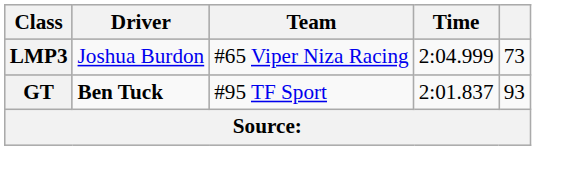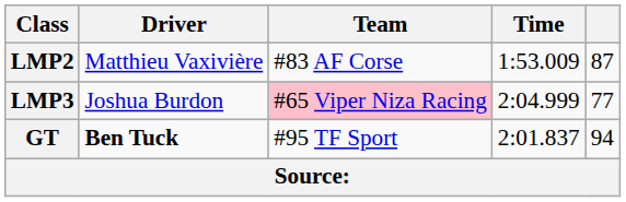+ row: LMP2 | Matthieu Vaxivière | #83 AF Corse | 1:53.009 | 87
LMP3 | Team: no background -> pink background
LMP3 | column 5: 73 -> 77
GT | column 5: 93 -> 94
